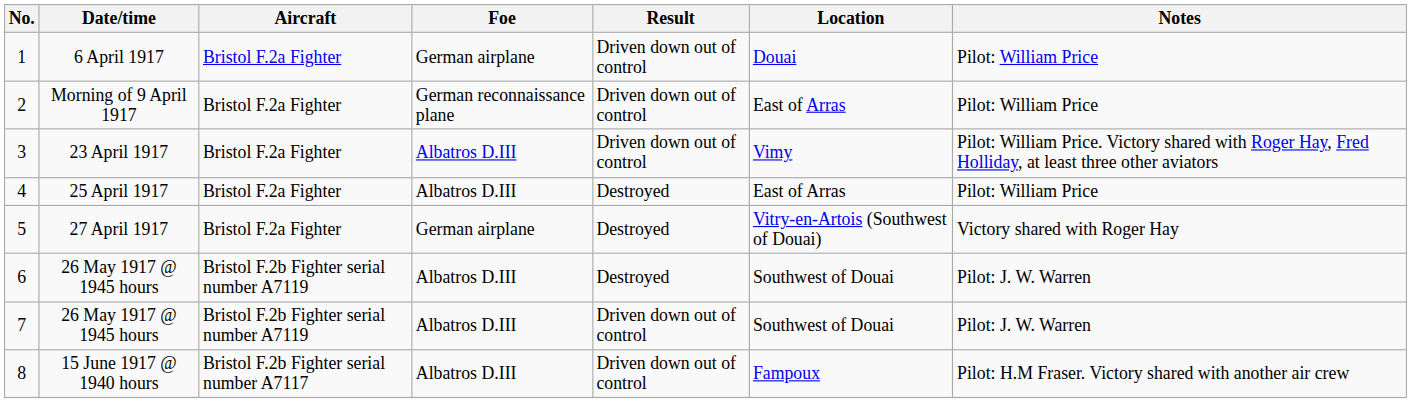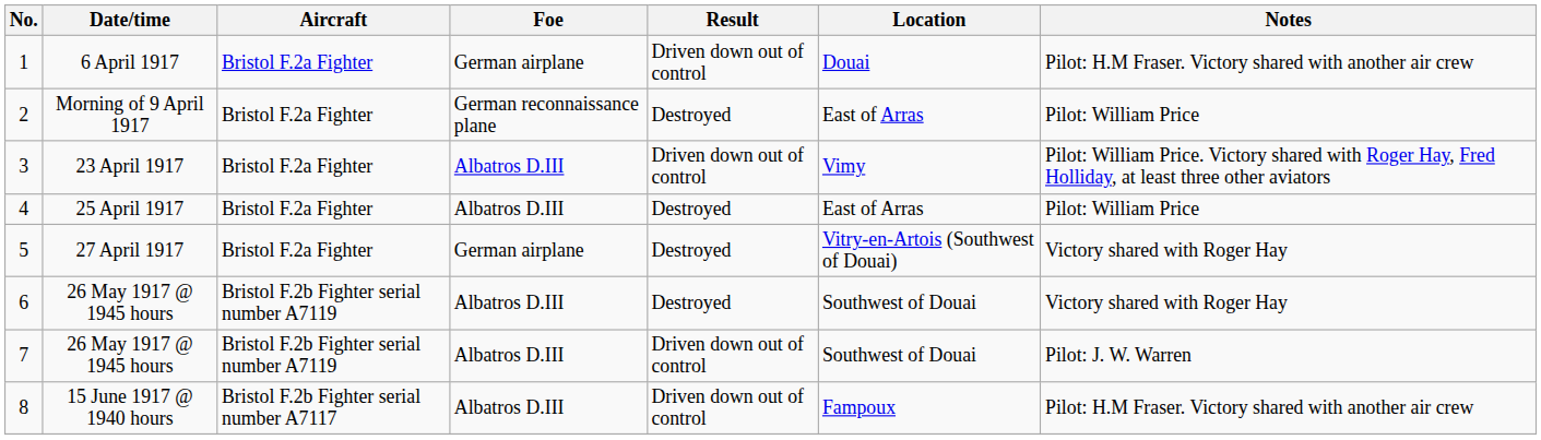1 | Notes: Pilot: William Price -> Pilot: H.M Fraser. Victory shared with another air crew
2 | Result: Driven down out of control -> Destroyed
6 | Notes: Pilot: J. W. Warren -> Victory shared with Roger Hay
